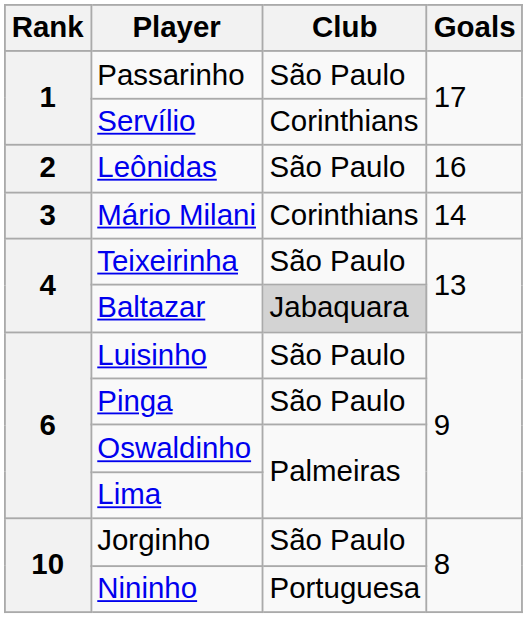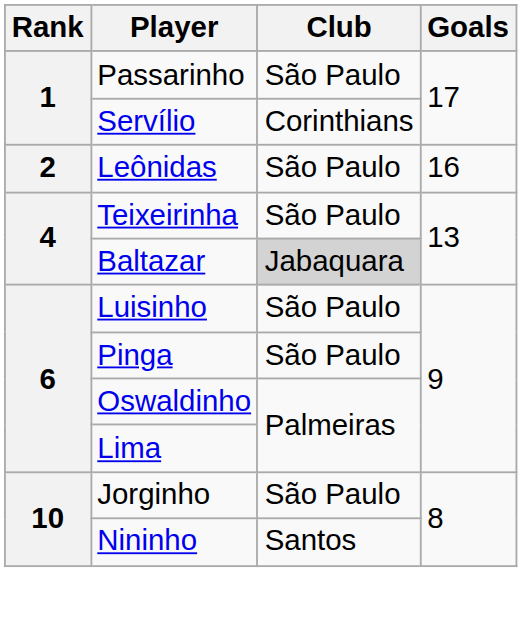- row: 3 | Mário Milani | Corinthians | 14
Nininho | Club: Portuguesa -> Santos
